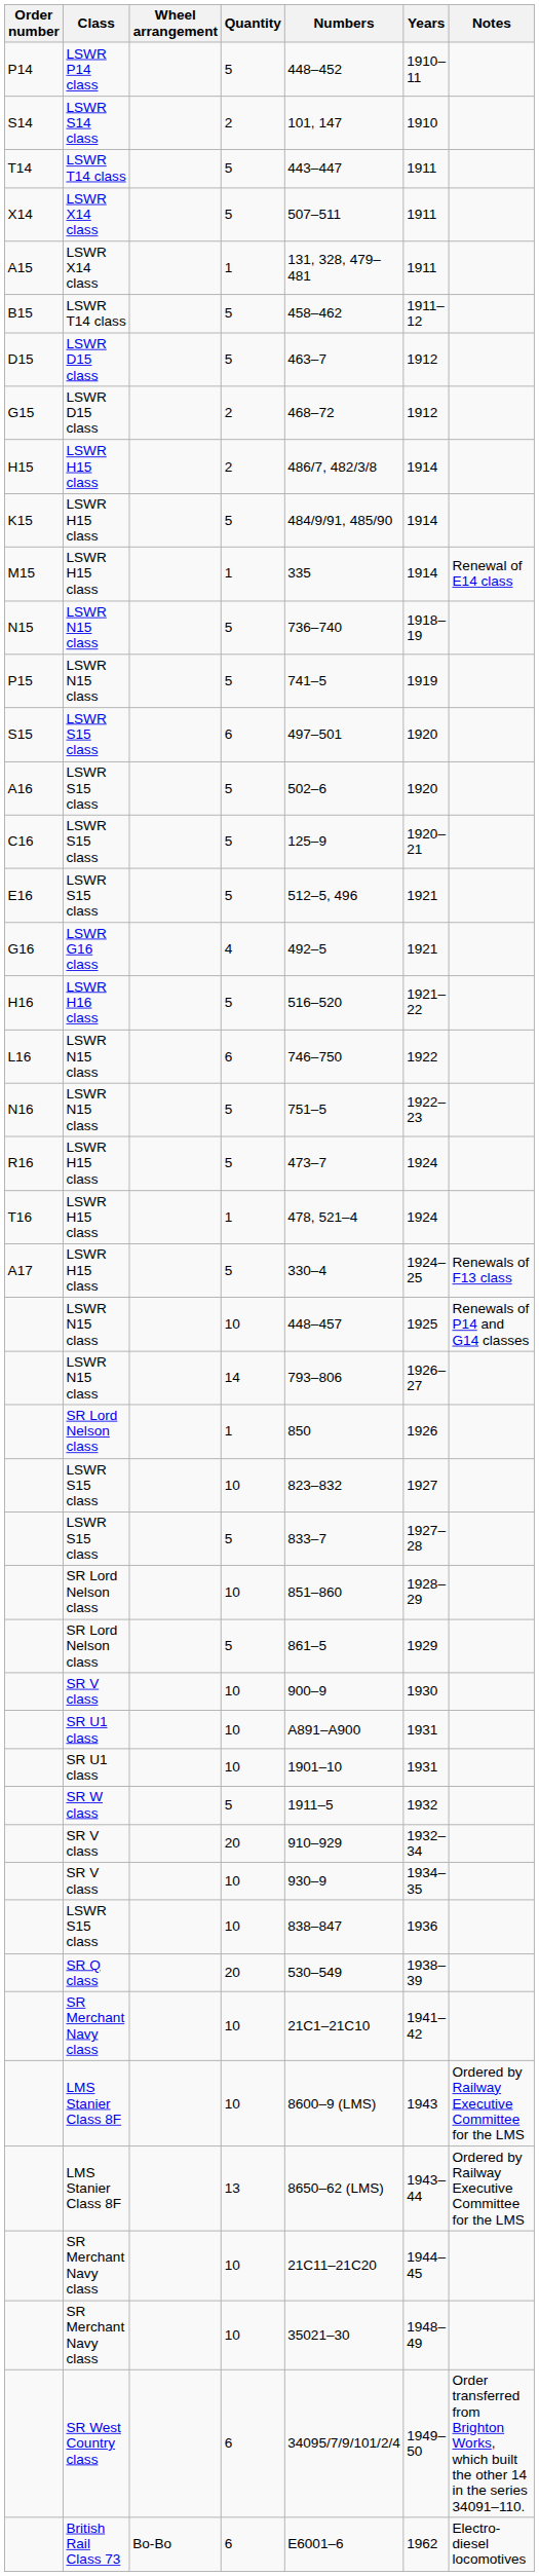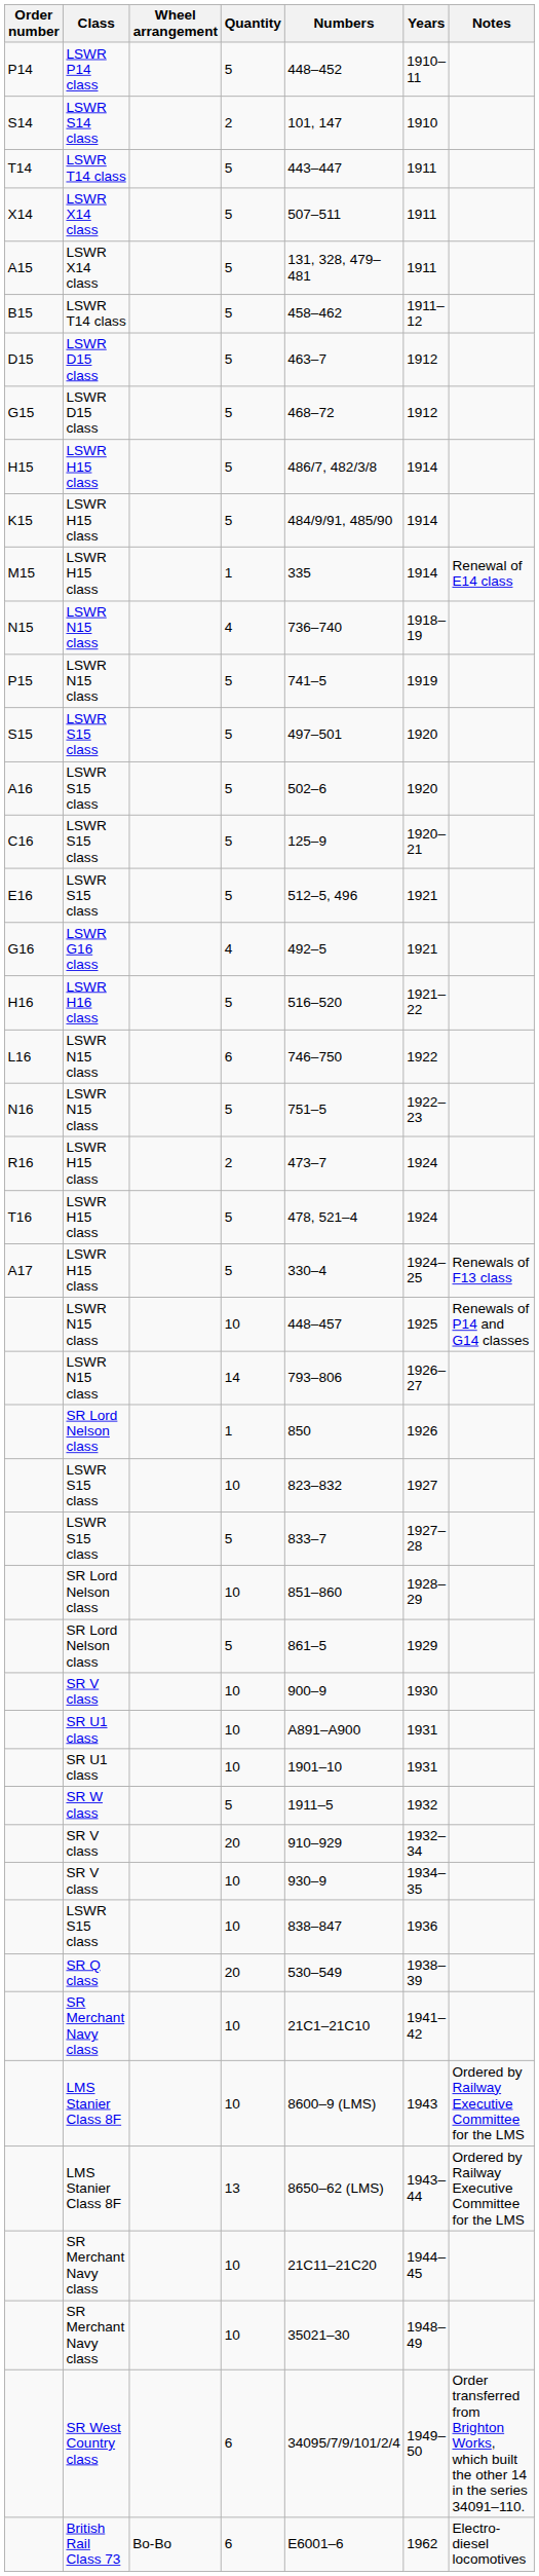A15 | Quantity: 1 -> 5
G15 | Quantity: 2 -> 5
H15 | Quantity: 2 -> 5
N15 | Quantity: 5 -> 4
S15 | Quantity: 6 -> 5
R16 | Quantity: 5 -> 2
T16 | Quantity: 1 -> 5
